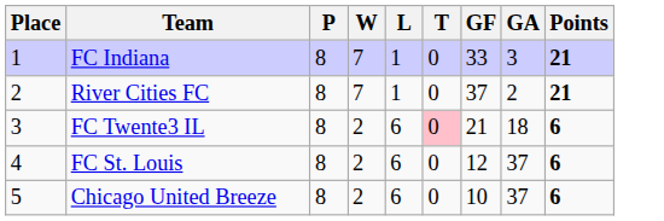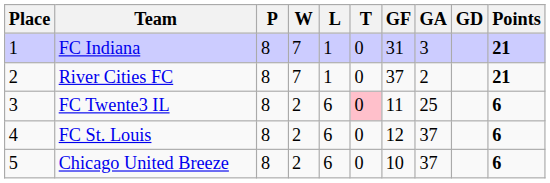+ column: GD
FC Indiana | GF: 33 -> 31
FC Twente3 IL | GF: 21 -> 11
FC Twente3 IL | GA: 18 -> 25
